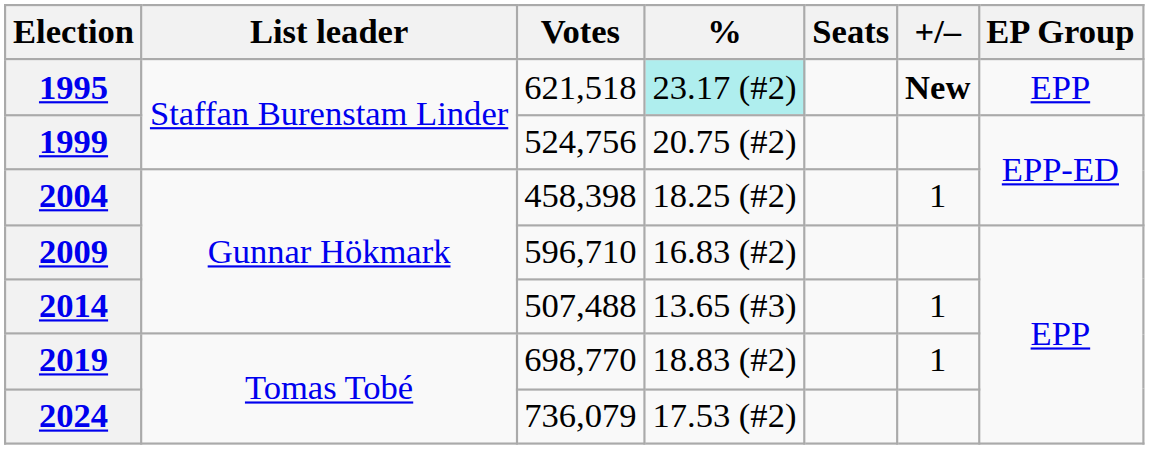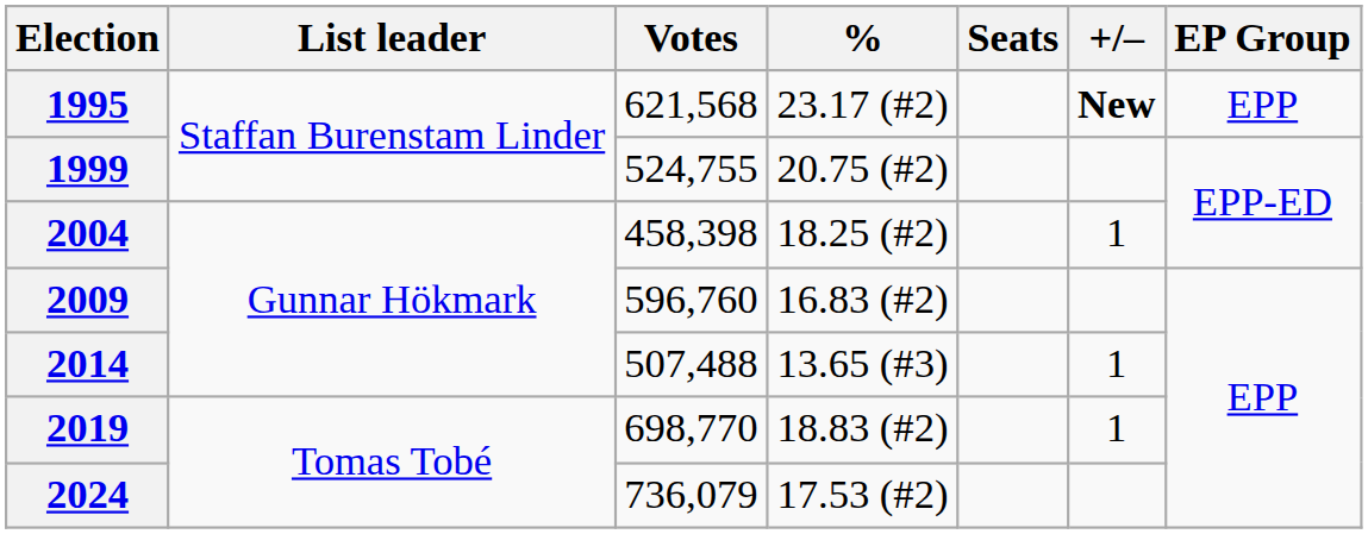1995 | Votes: 621,518 -> 621,568
1995 | %: paleturquoise background -> no background
1999 | Votes: 524,756 -> 524,755
2009 | Votes: 596,710 -> 596,760
